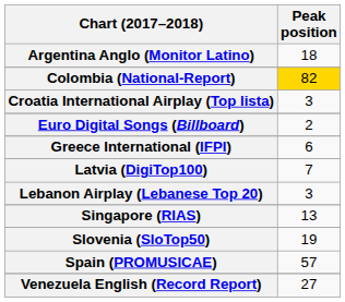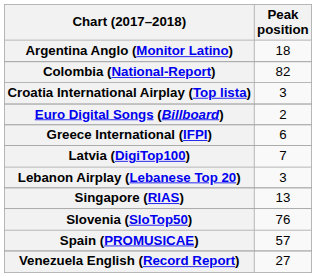Colombia (National-Report) | Peak position: gold background -> no background
Slovenia (SloTop50) | Peak position: 19 -> 76
